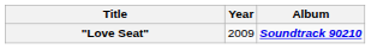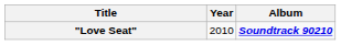"Love Seat" | Year: 2009 -> 2010
